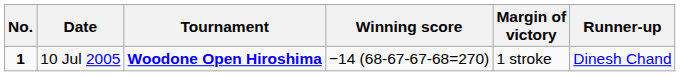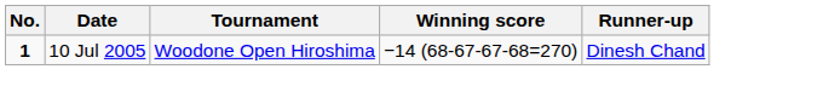- column: Margin of victory | 1 stroke
10 Jul 2005 | Tournament: bold -> normal
